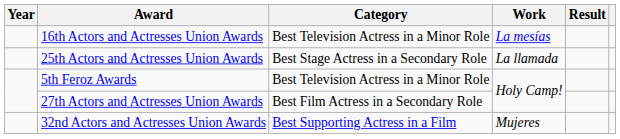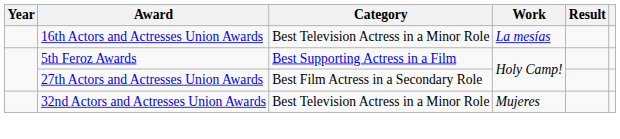- row: 25th Actors and Actresses Union Awards | Best Stage Actress in a Secondary Role | La llamada
5th Feroz Awards | Category: Best Television Actress in a Minor Role -> Best Supporting Actress in a Film
32nd Actors and Actresses Union Awards | Category: Best Supporting Actress in a Film -> Best Television Actress in a Minor Role
